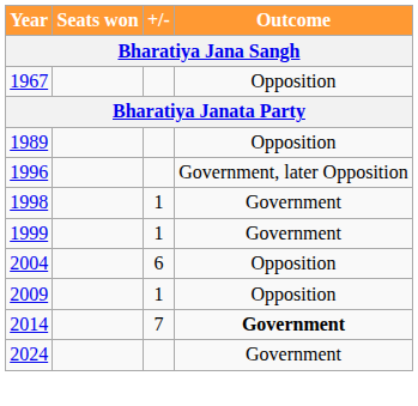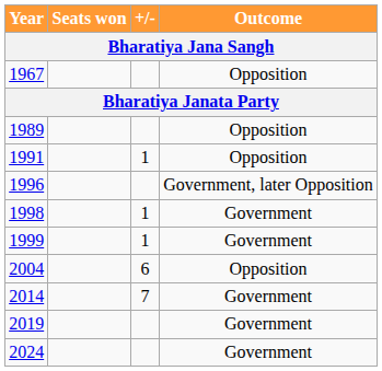+ row: 1991 | 1 | Opposition
- row: 2009 | 1 | Opposition
2014 | Outcome: bold -> normal
+ row: 2019 | Government
